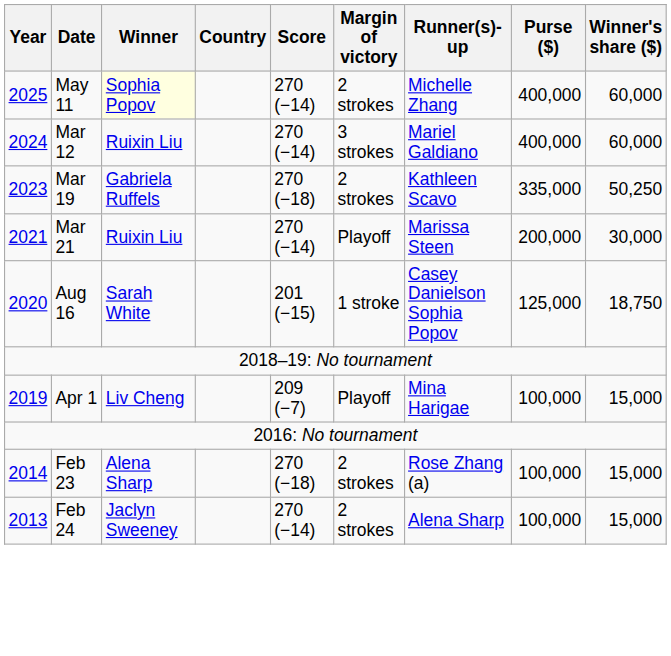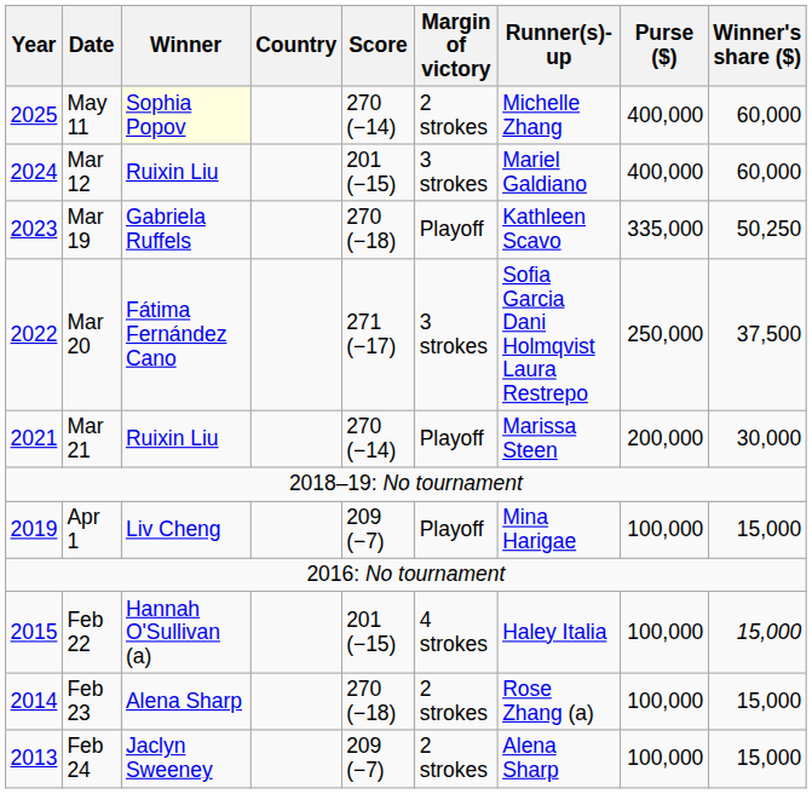Mar 12 | Score: 270 (−14) -> 201 (−15)
Mar 19 | Margin of victory: 2 strokes -> Playoff
+ row: 2022 | Mar 20 | Fátima Fernández Cano | 271 (−17) | 3 strokes | Sofia Garcia Dani Holmqvist Laura Restrepo | 250,000 | 37,500
- row: 2020 | Aug 16 | Sarah White | 201 (−15) | 1 stroke | Casey Danielson Sophia Popov | 125,000 | 18,750
+ row: 2015 | Feb 22 | Hannah O'Sullivan (a) | 201 (−15) | 4 strokes | Haley Italia | 100,000 | 15,000
Feb 24 | Score: 270 (−14) -> 209 (−7)
